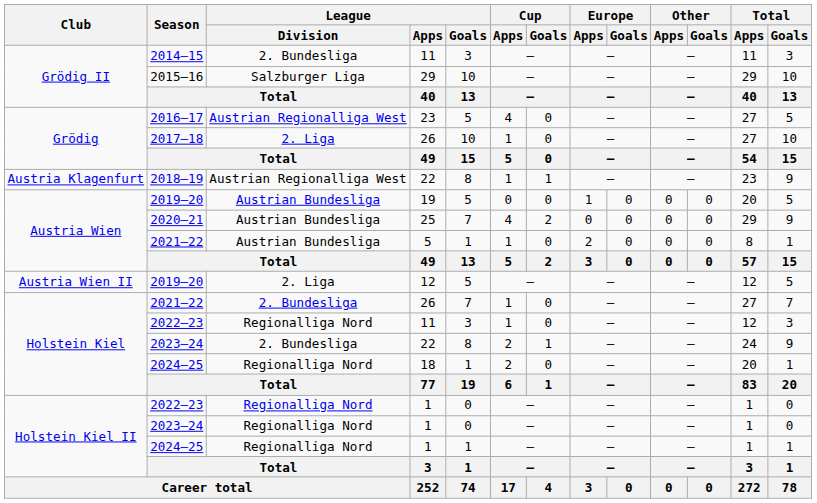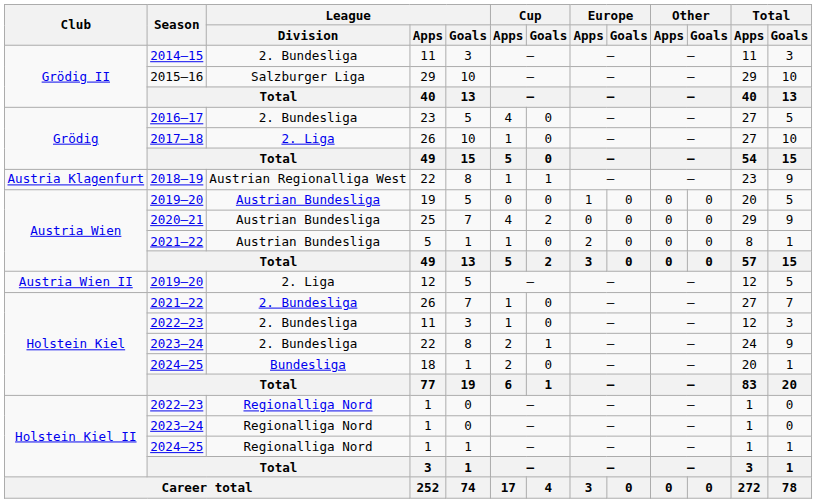2016–17 | League / Division: Austrian Regionalliga West -> 2. Bundesliga
2022–23 / 11 | League / Division: Regionalliga Nord -> 2. Bundesliga
2024–25 / 18 | League / Division: Regionalliga Nord -> Bundesliga
